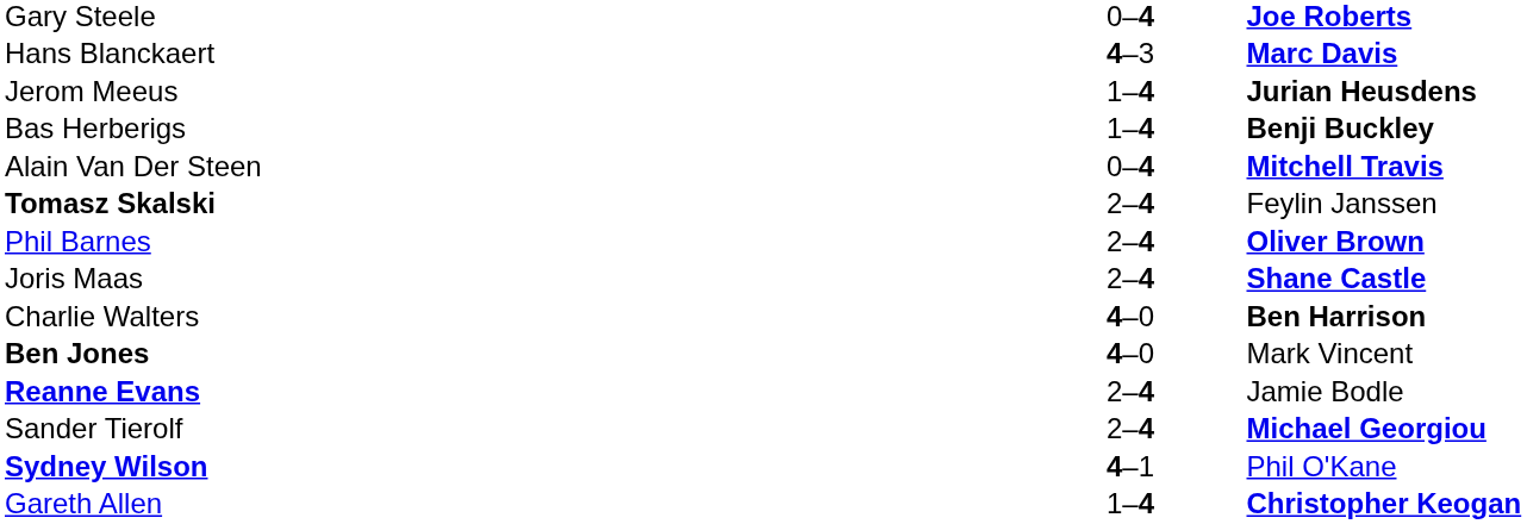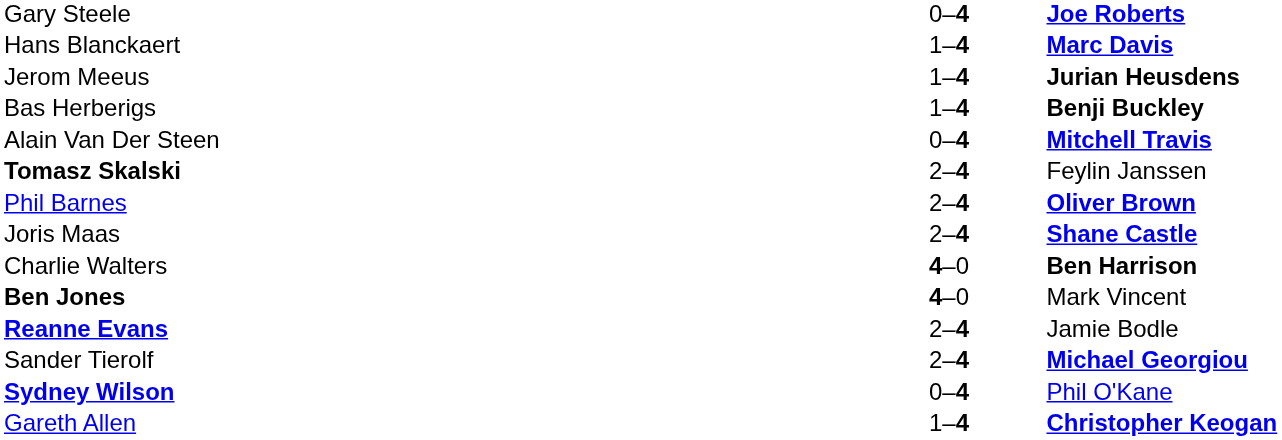Hans Blanckaert | column 2: 4–3 -> 1–4
Sydney Wilson | column 2: 4–1 -> 0–4
